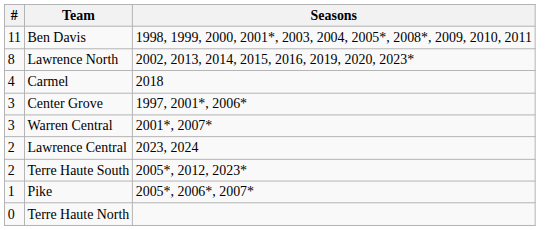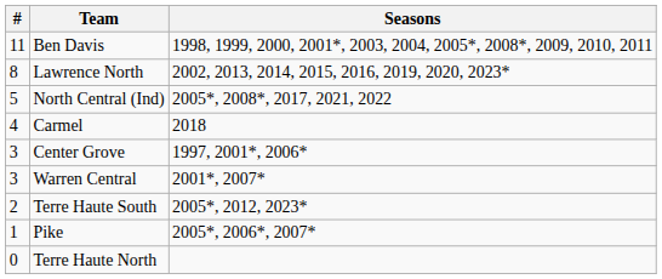+ row: 5 | North Central (Ind) | 2005*, 2008*, 2017, 2021, 2022
- row: 2 | Lawrence Central | 2023, 2024
